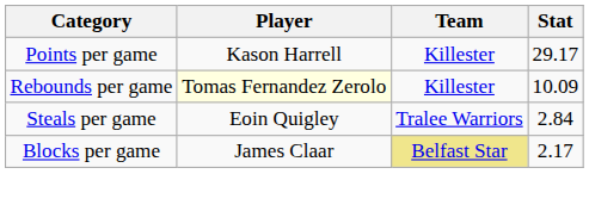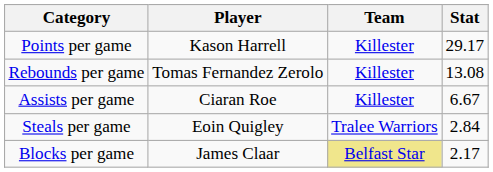Rebounds per game | Player: lightyellow background -> no background
Rebounds per game | Stat: 10.09 -> 13.08
+ row: Assists per game | Ciaran Roe | Killester | 6.67
